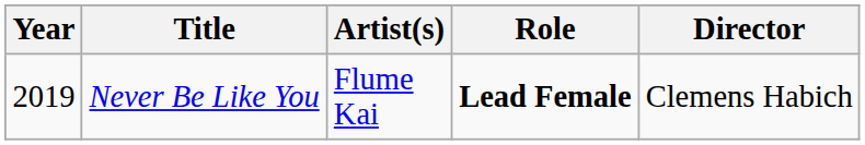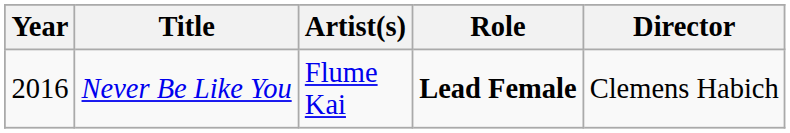Never Be Like You | Year: 2019 -> 2016
